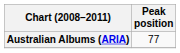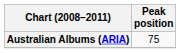Australian Albums (ARIA) | Peak position: 77 -> 75
